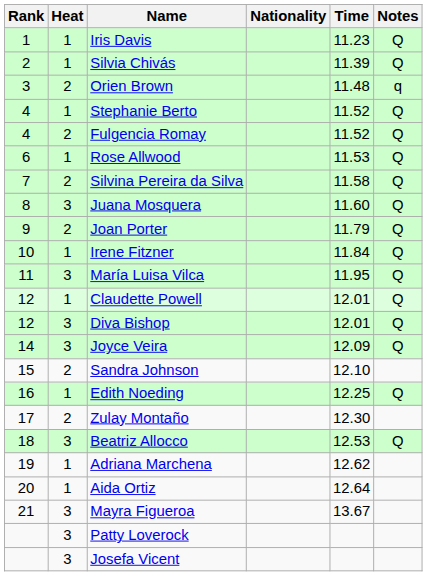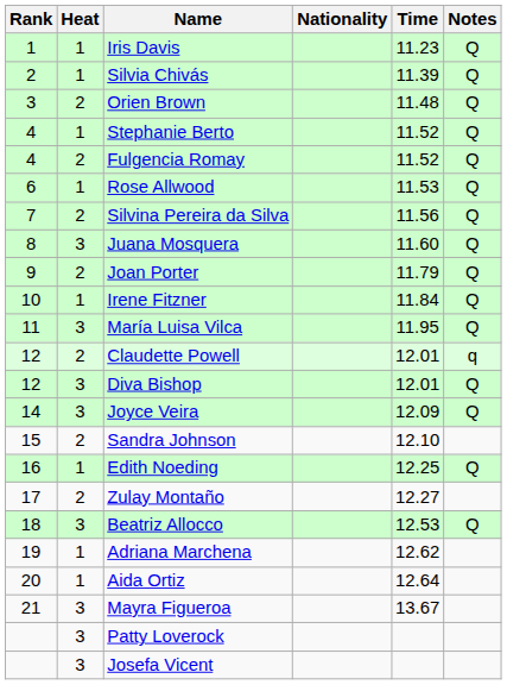Orien Brown | Notes: q -> Q
Silvina Pereira da Silva | Time: 11.58 -> 11.56
Claudette Powell | Heat: 1 -> 2
Claudette Powell | Notes: Q -> q
Zulay Montaño | Time: 12.30 -> 12.27
